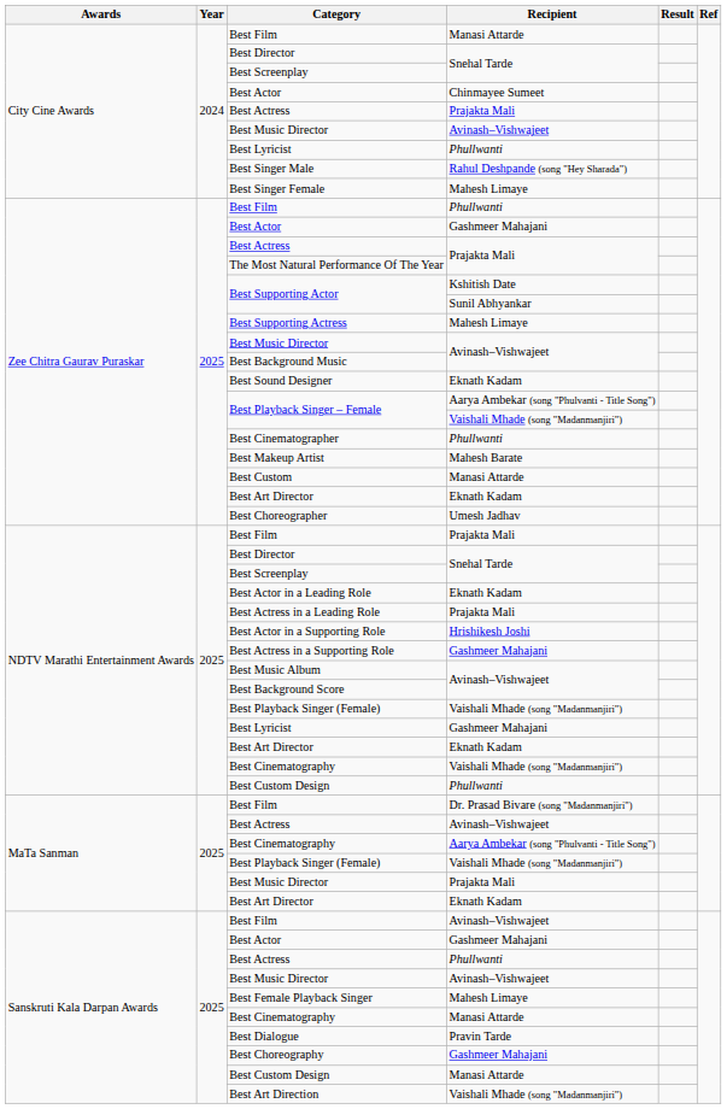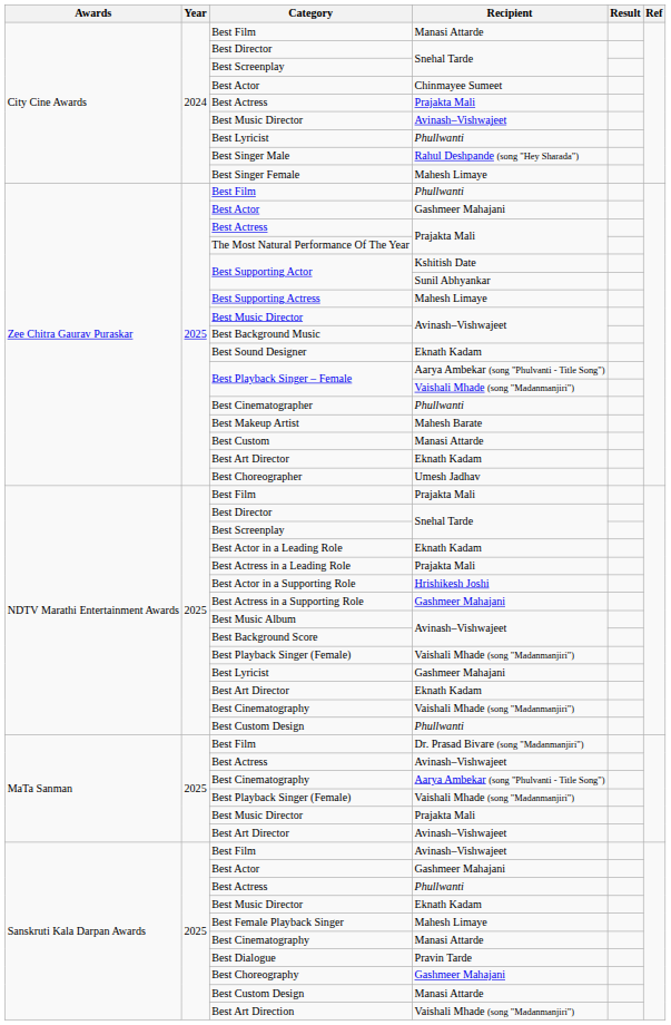MaTa Sanman / Best Art Director | Recipient: Eknath Kadam -> Avinash–Vishwajeet
Sanskruti Kala Darpan Awards / Best Music Director | Recipient: Avinash–Vishwajeet -> Eknath Kadam
